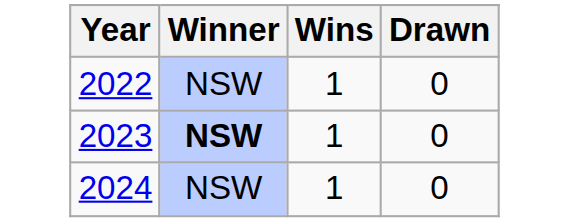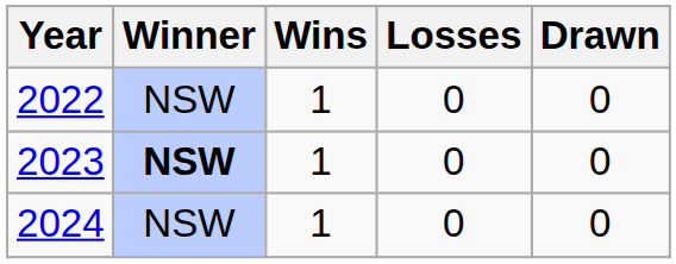+ column: Losses | 0 | 0 | 0
